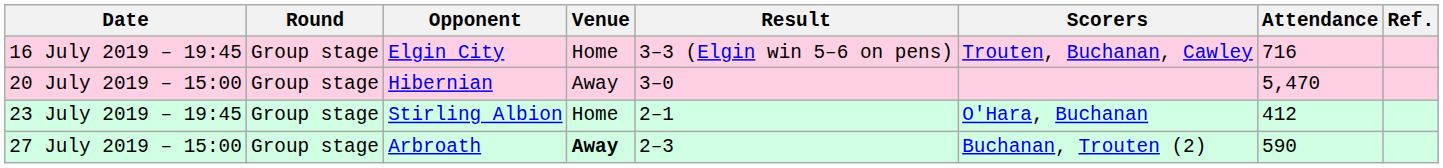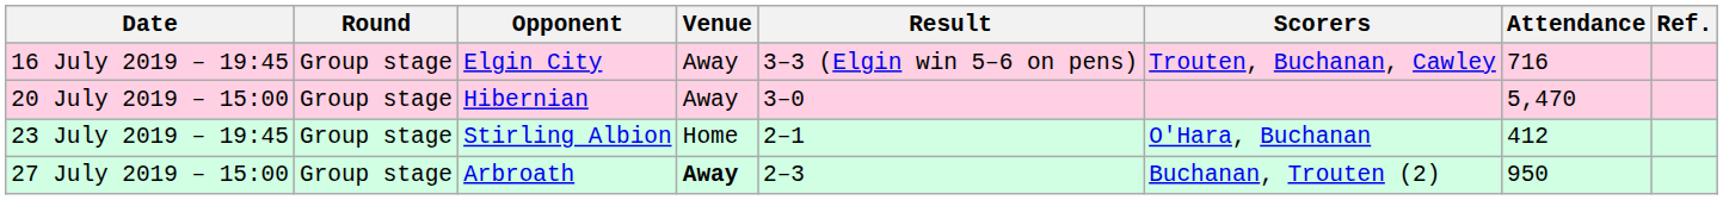16 July 2019 – 19:45 | Venue: Home -> Away
27 July 2019 – 15:00 | Attendance: 590 -> 950
